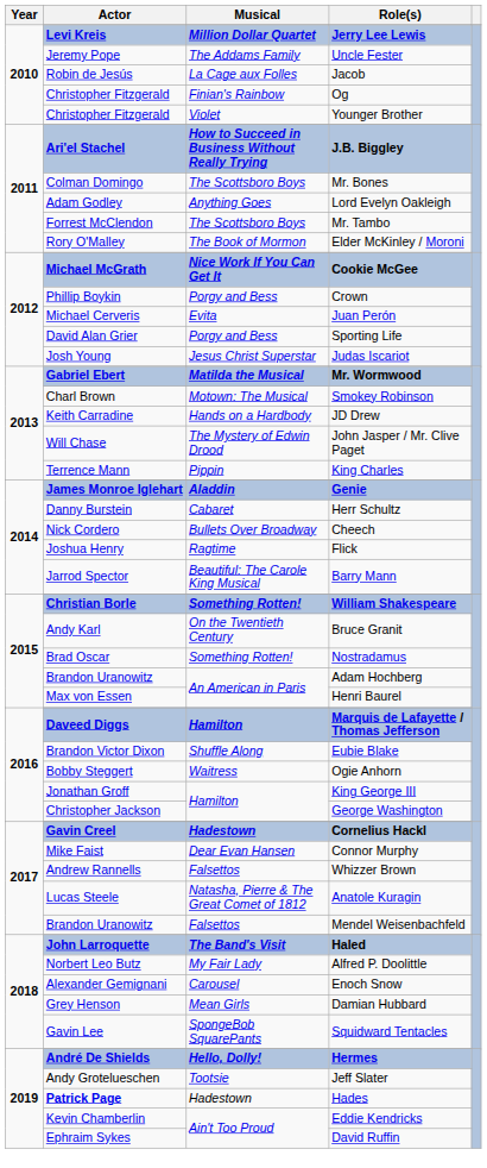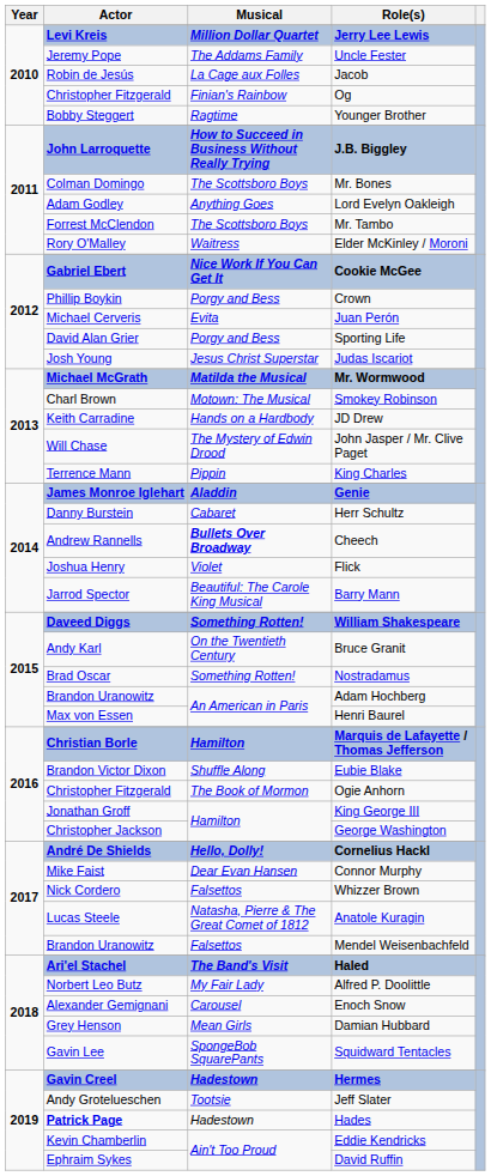Younger Brother | Actor: Christopher Fitzgerald -> Bobby Steggert
Younger Brother | Musical: Violet -> Ragtime
J.B. Biggley | Actor: Ari'el Stachel -> John Larroquette
Elder McKinley / Moroni | Musical: The Book of Mormon -> Waitress
Cookie McGee | Actor: Michael McGrath -> Gabriel Ebert
Mr. Wormwood | Actor: Gabriel Ebert -> Michael McGrath
Cheech | Actor: Nick Cordero -> Andrew Rannells
Cheech | Musical: normal -> bold
Flick | Musical: Ragtime -> Violet
William Shakespeare | Actor: Christian Borle -> Daveed Diggs
Marquis de Lafayette / Thomas Jefferson | Actor: Daveed Diggs -> Christian Borle
Ogie Anhorn | Actor: Bobby Steggert -> Christopher Fitzgerald
Ogie Anhorn | Musical: Waitress -> The Book of Mormon
Cornelius Hackl | Actor: Gavin Creel -> André De Shields
Cornelius Hackl | Musical: Hadestown -> Hello, Dolly!
Whizzer Brown | Actor: Andrew Rannells -> Nick Cordero
Haled | Actor: John Larroquette -> Ari'el Stachel
Hermes | Actor: André De Shields -> Gavin Creel
Hermes | Musical: Hello, Dolly! -> Hadestown
